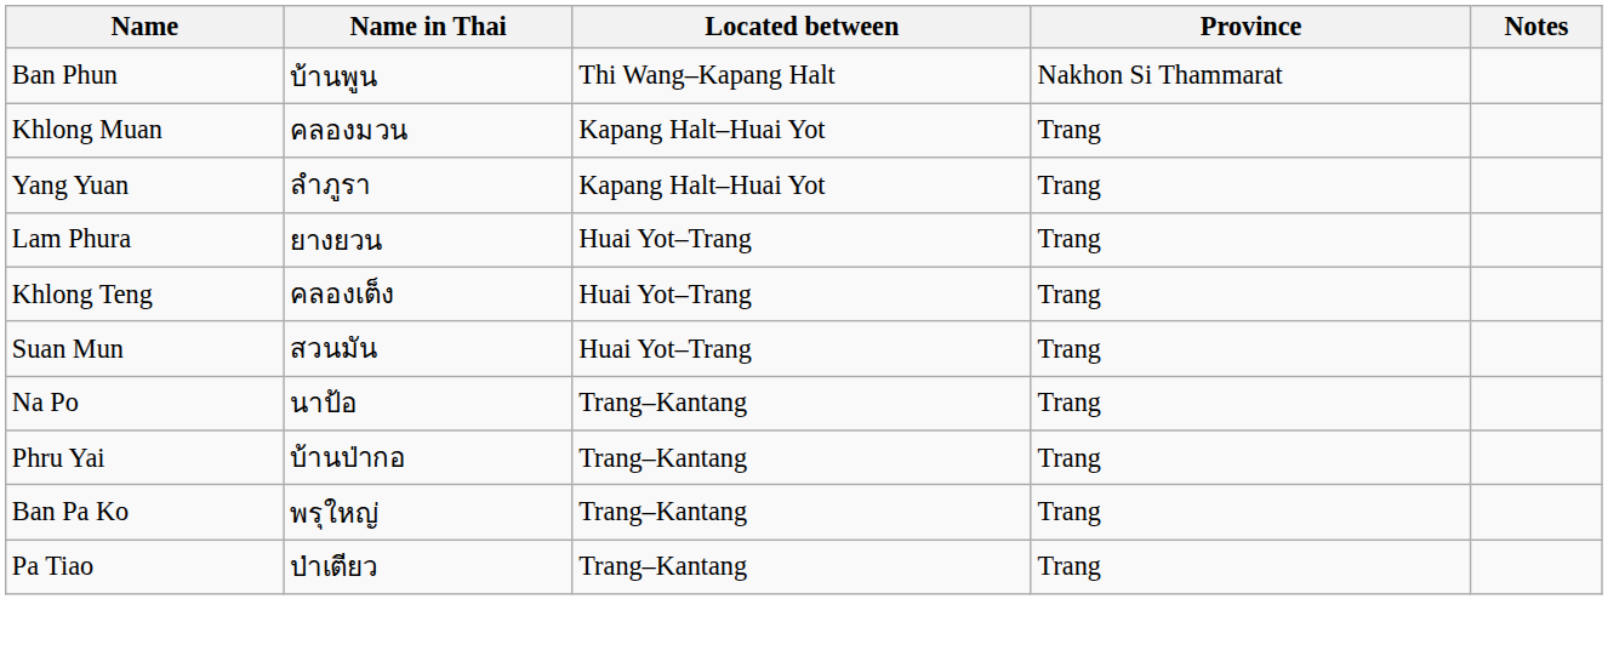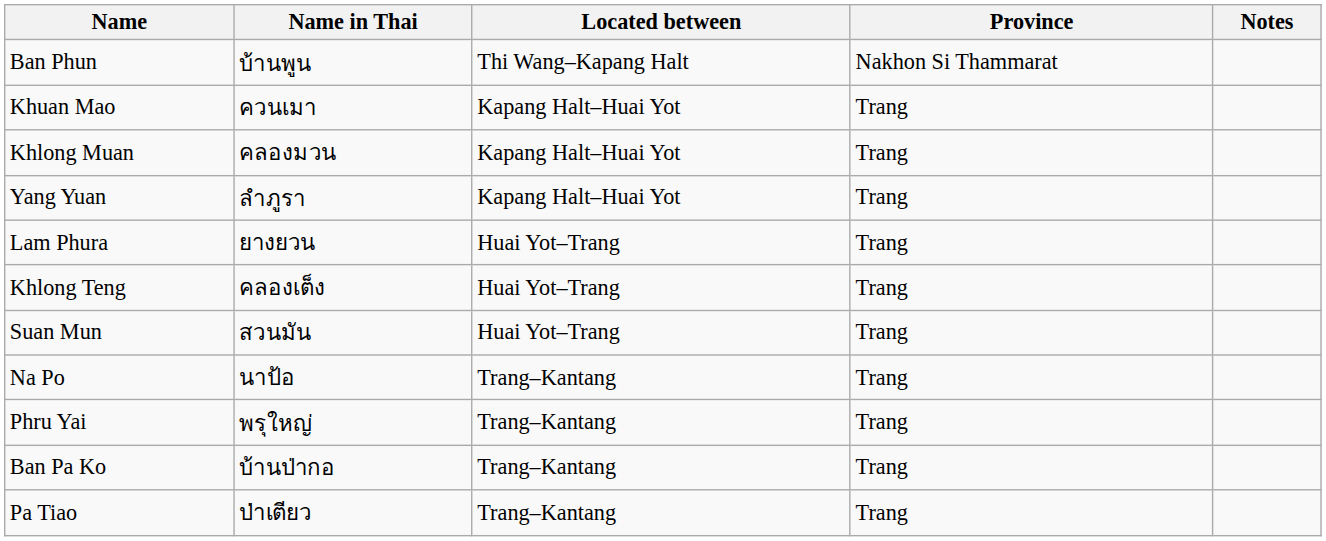+ row: Khuan Mao | ควนเมา | Kapang Halt–Huai Yot | Trang
Phru Yai | Name in Thai: บ้านป่ากอ -> พรุใหญ่
Ban Pa Ko | Name in Thai: พรุใหญ่ -> บ้านป่ากอ
